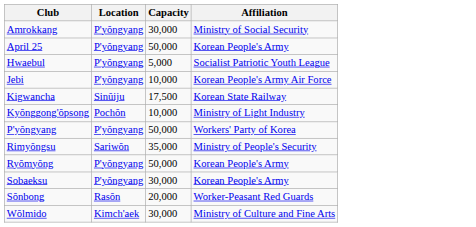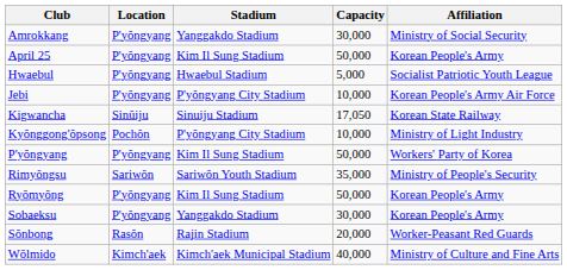+ column: Stadium | Yanggakdo Stadium | Kim Il Sung Stadium | Hwaebul Stadium | P'yŏngyang City Stadium | Sinuiju Stadium | P'yŏngyang City Stadium | Kim Il Sung Stadium | Sariwŏn Youth Stadium | Kim Il Sung Stadium | Yanggakdo Stadium | Rajin Stadium | Kimch'aek Municipal Stadium
Kigwancha | Capacity: 17,500 -> 17,050
Wŏlmido | Capacity: 30,000 -> 40,000
